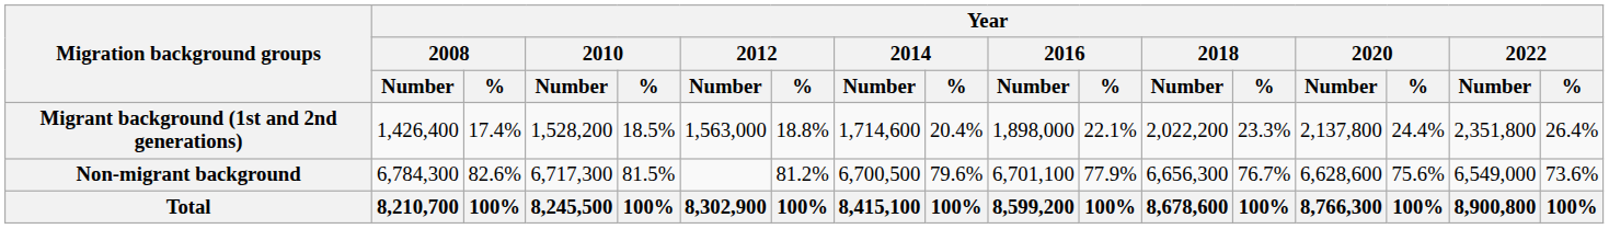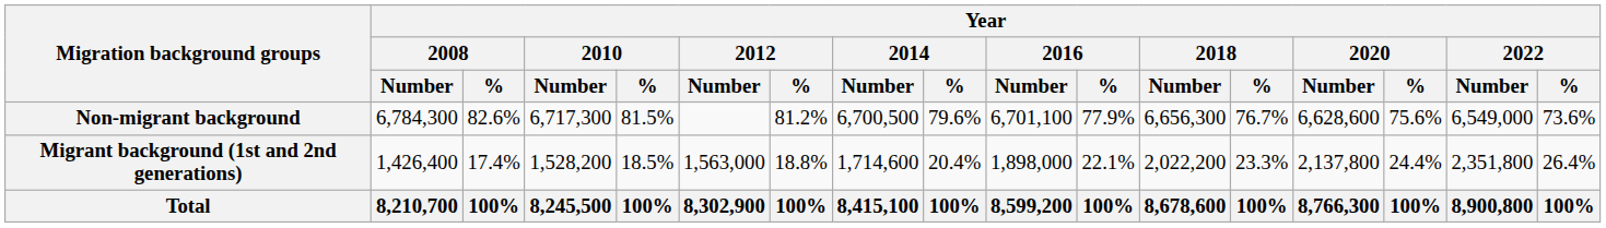rows swapped: Non-migrant background <-> Migrant background (1st and 2nd generations)
